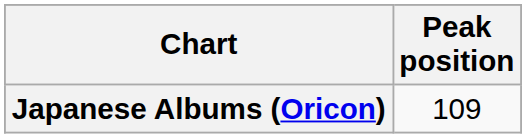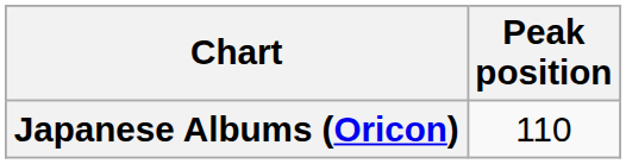Japanese Albums (Oricon) | Peak position: 109 -> 110
